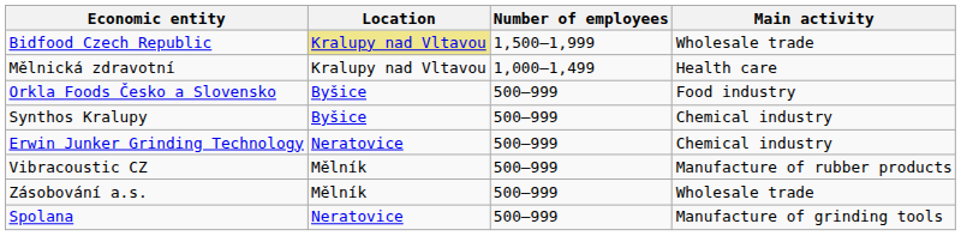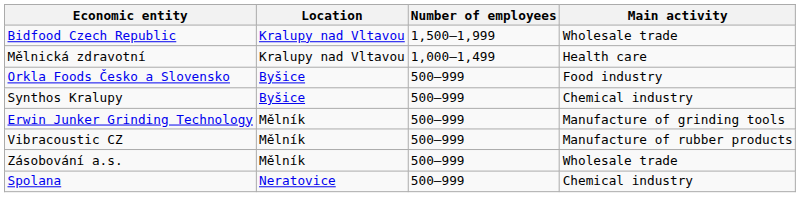Bidfood Czech Republic | Location: khaki background -> no background
Erwin Junker Grinding Technology | Location: Neratovice -> Mělník
Erwin Junker Grinding Technology | Main activity: Chemical industry -> Manufacture of grinding tools
Spolana | Main activity: Manufacture of grinding tools -> Chemical industry
